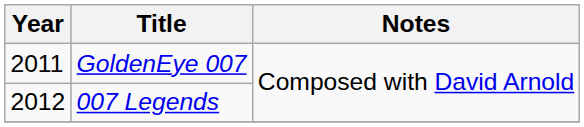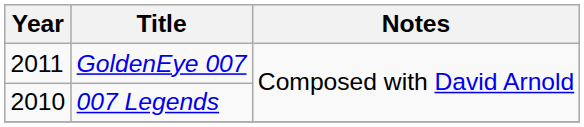007 Legends | Year: 2012 -> 2010
